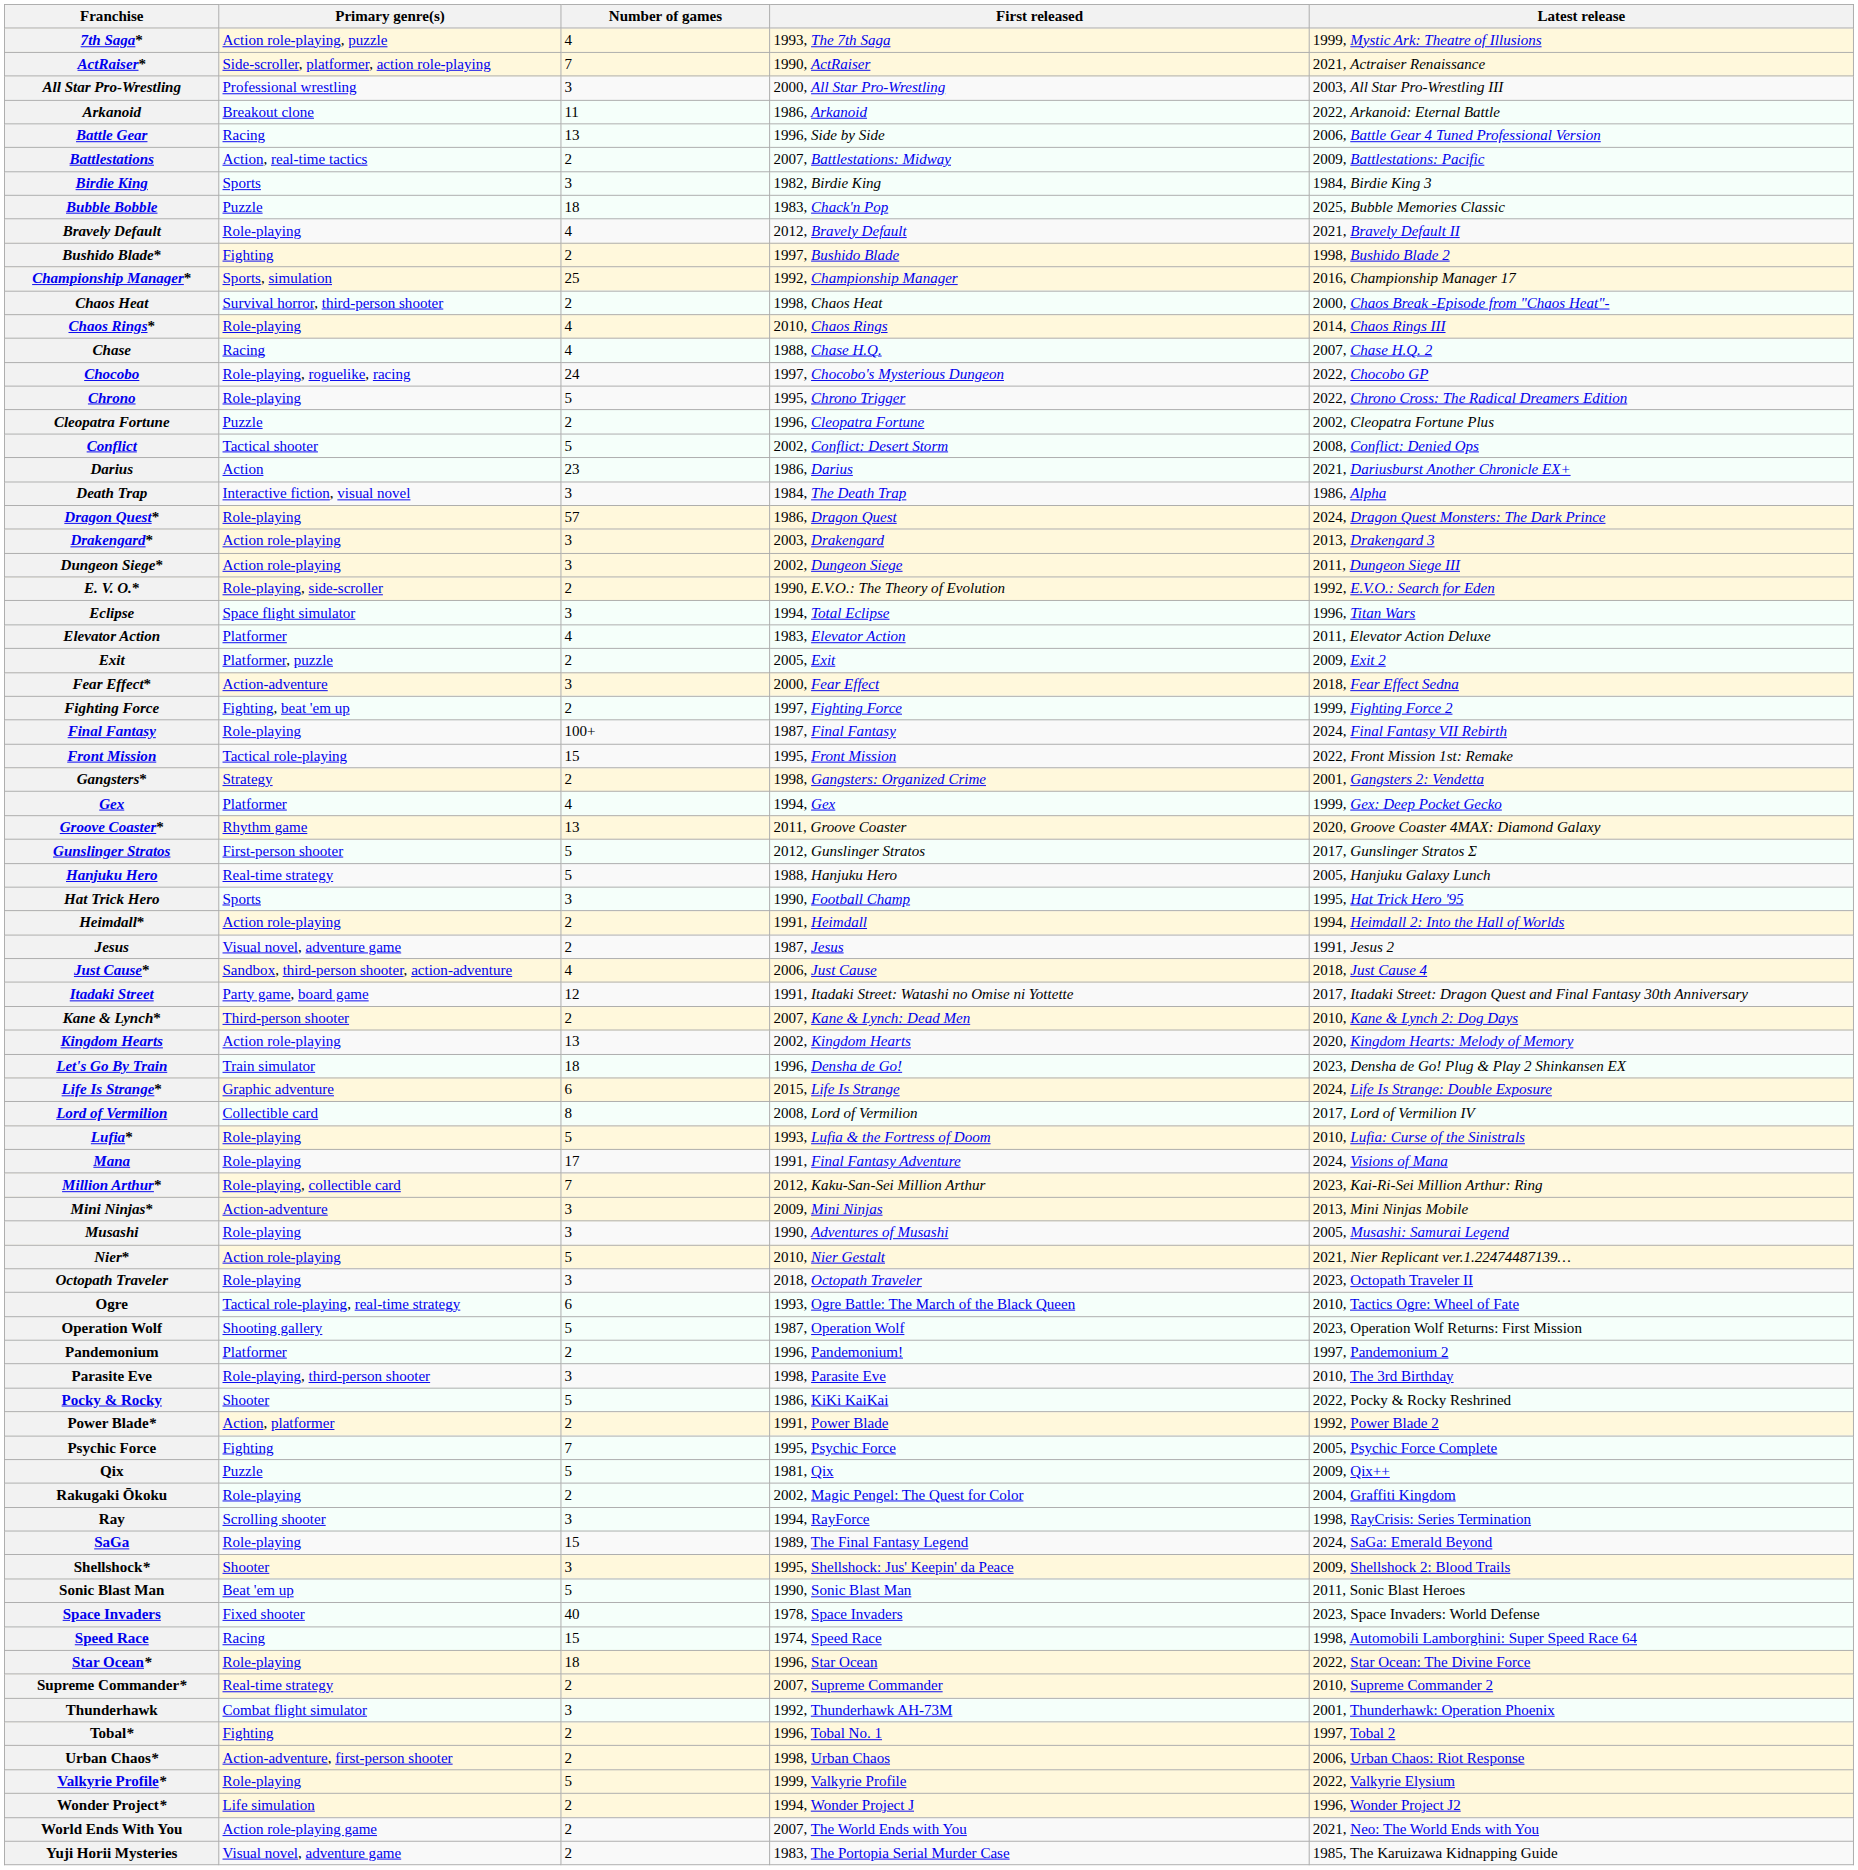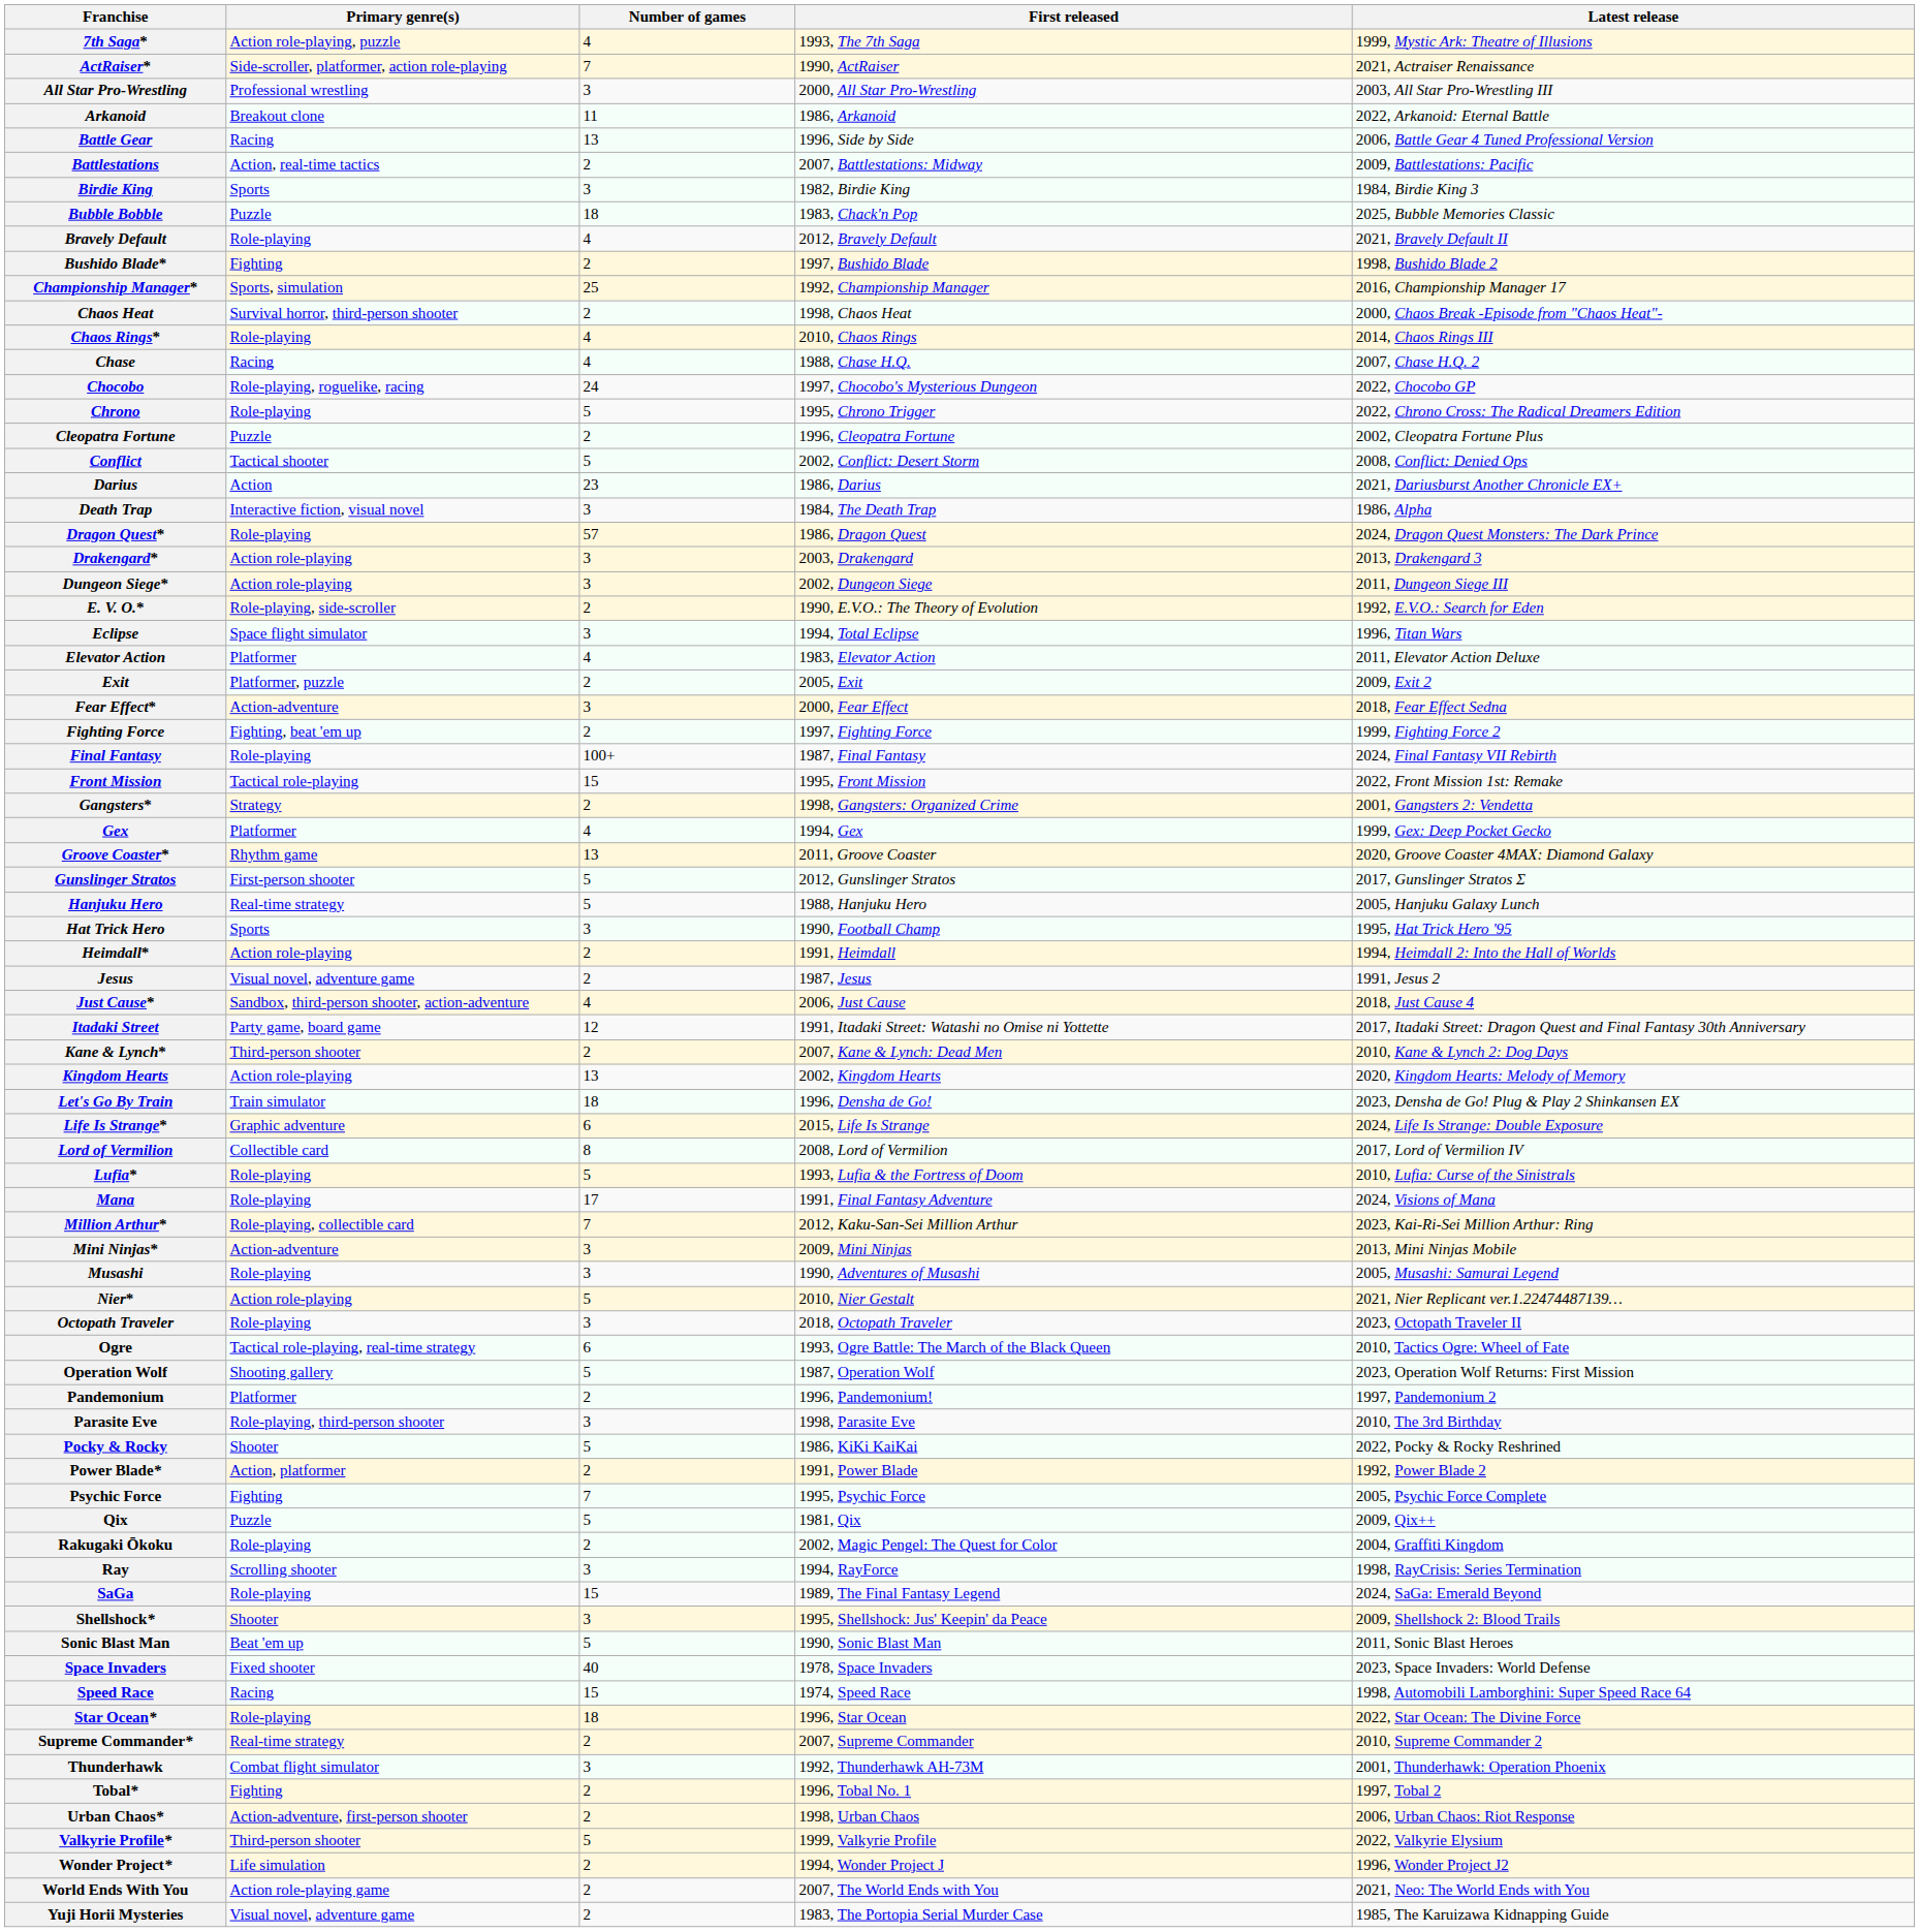Valkyrie Profile* | Primary genre(s): Role-playing -> Third-person shooter
